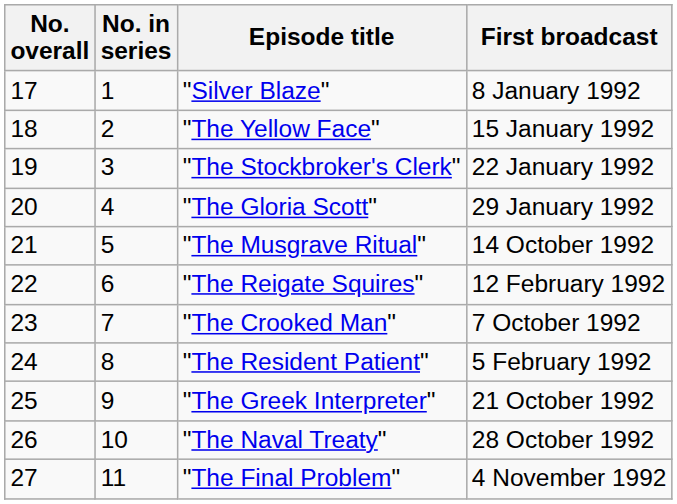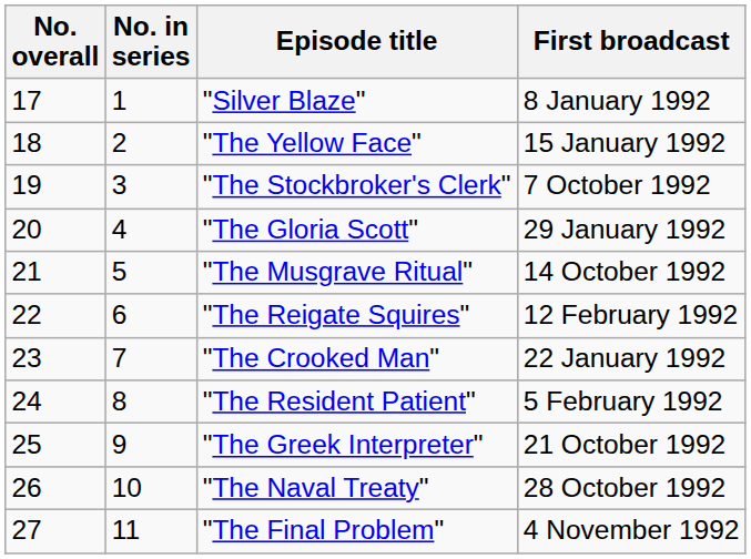"The Stockbroker's Clerk" | First broadcast: 22 January 1992 -> 7 October 1992
"The Crooked Man" | First broadcast: 7 October 1992 -> 22 January 1992
